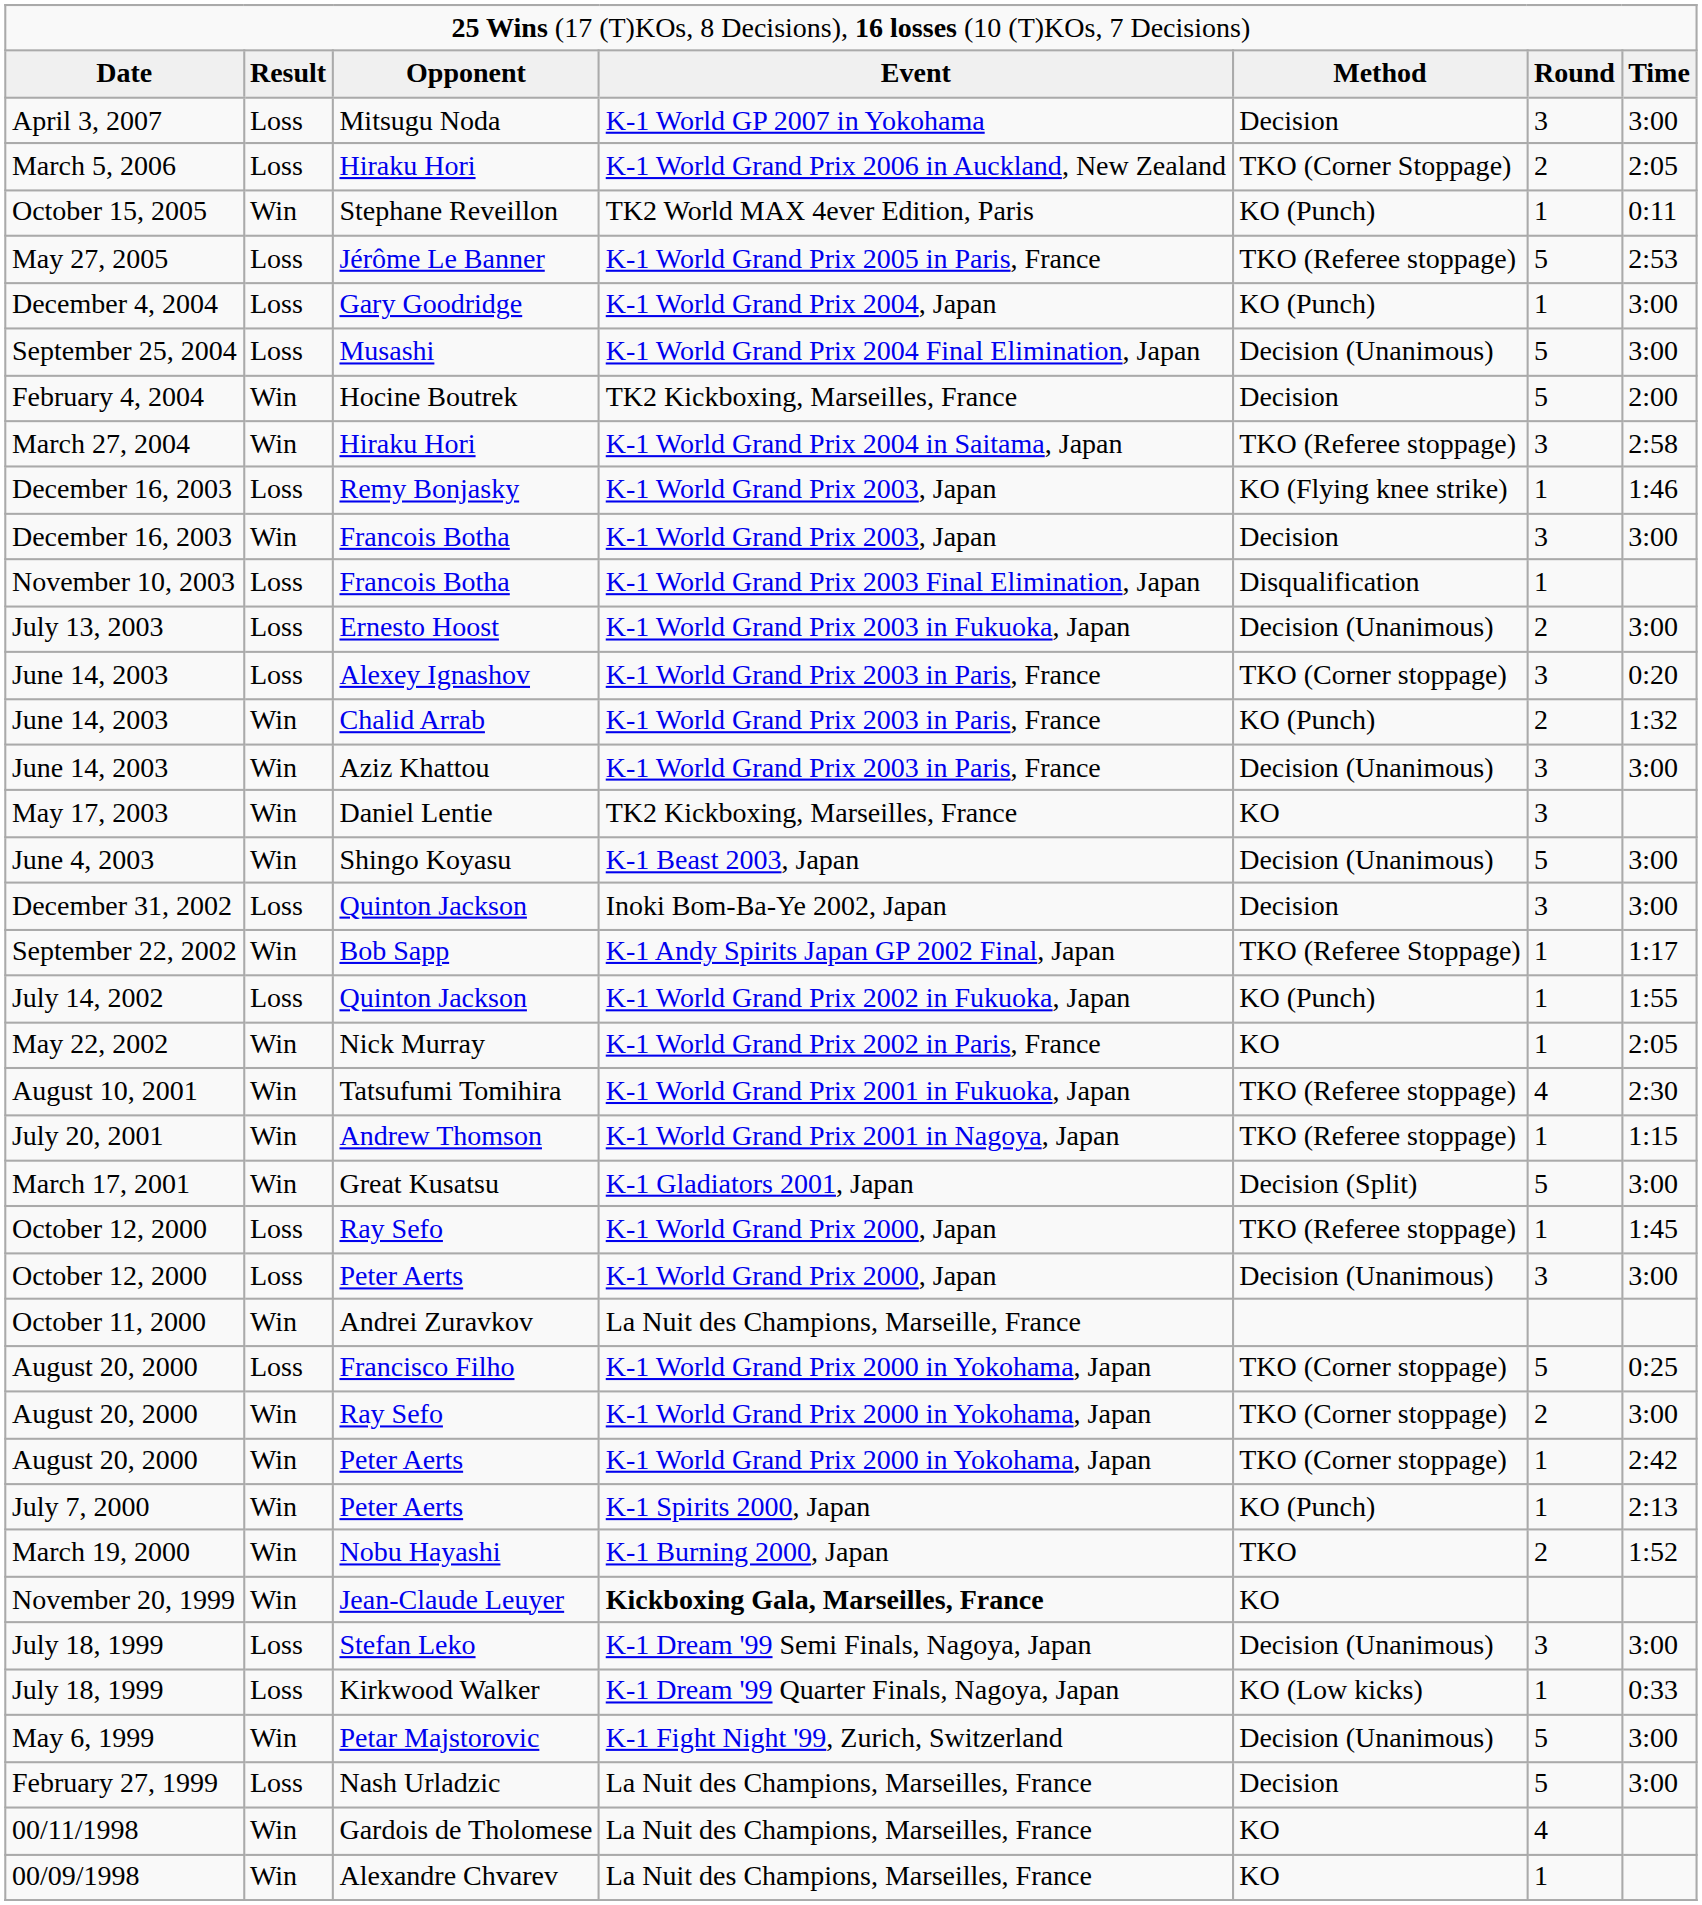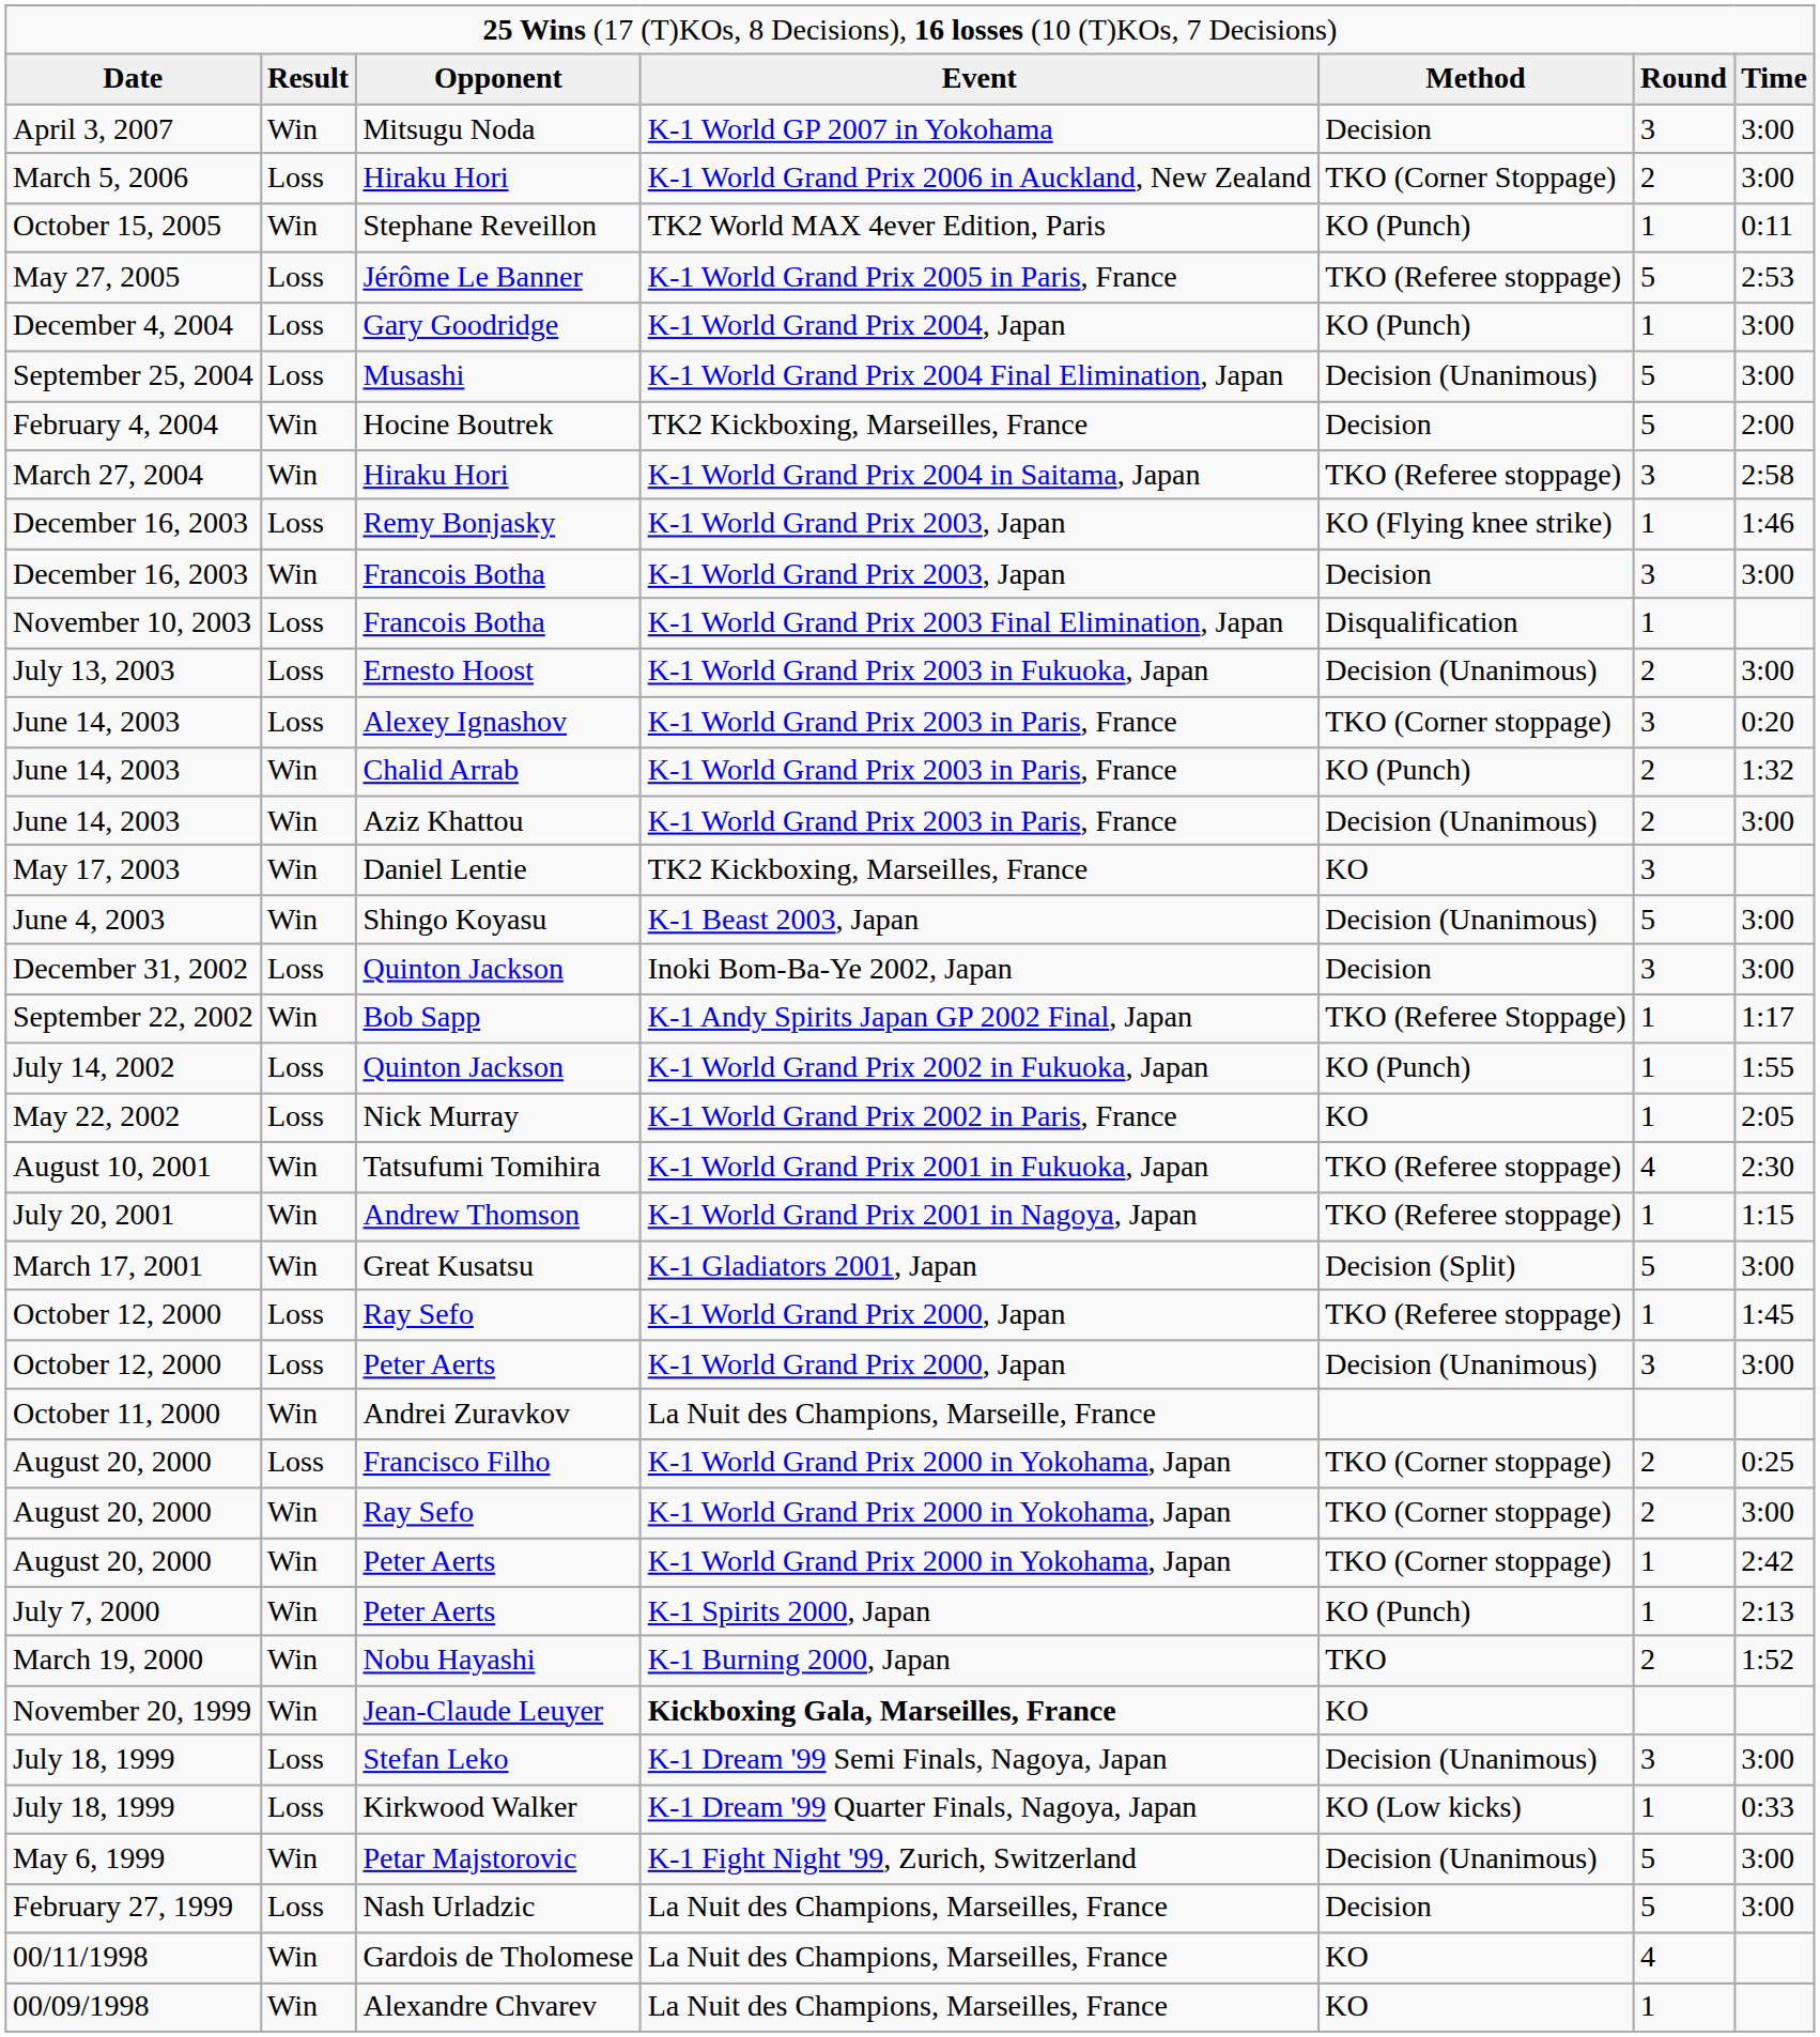Mitsugu Noda | column 2: Loss -> Win
March 5, 2006 / Hiraku Hori | column 7: 2:05 -> 3:00
Aziz Khattou | column 6: 3 -> 2
Nick Murray | column 2: Win -> Loss
Francisco Filho | column 6: 5 -> 2
